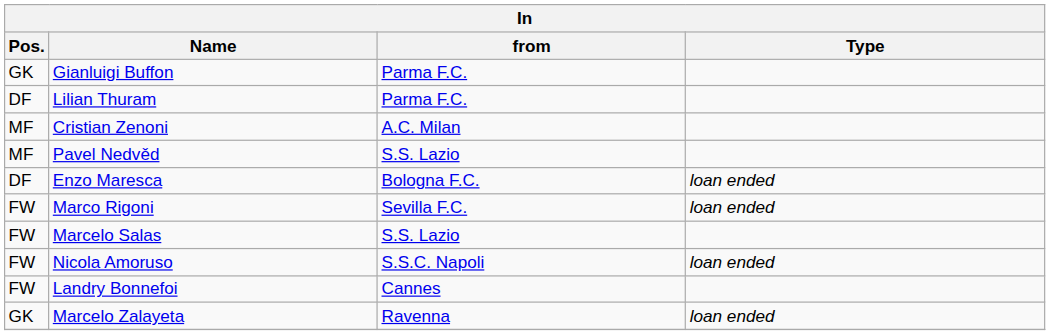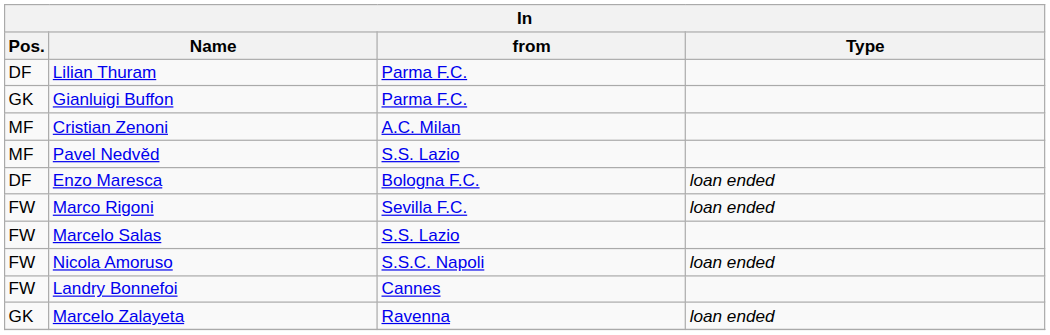rows swapped: Gianluigi Buffon <-> Lilian Thuram
